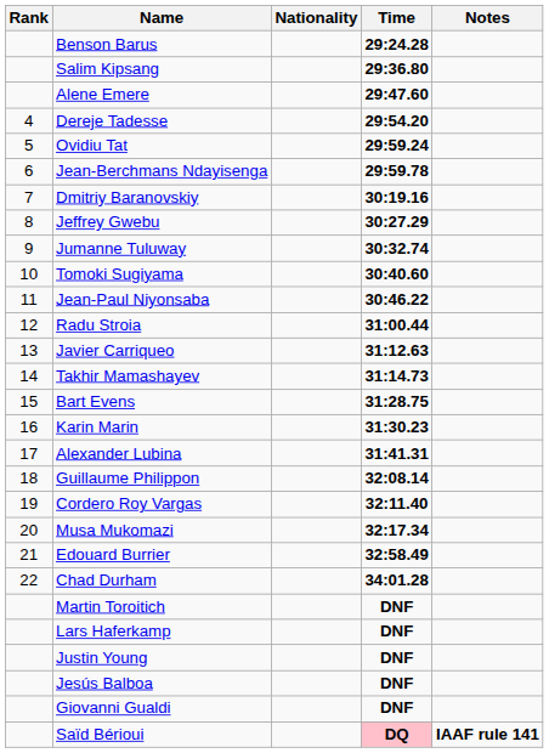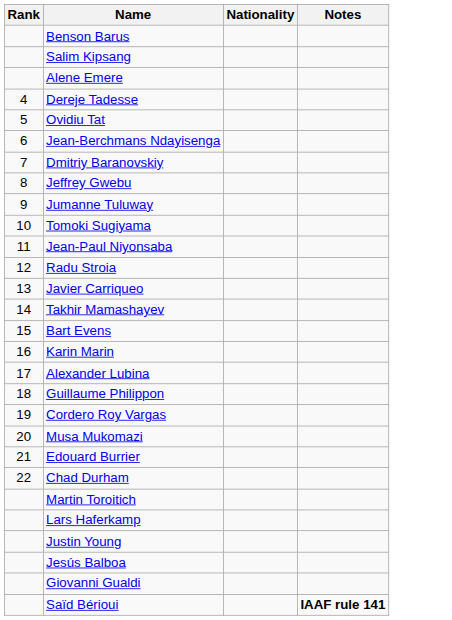- column: Time | 29:24.28 | 29:36.80 | 29:47.60 | 29:54.20 | 29:59.24 | 29:59.78 | 30:19.16 | 30:27.29 | 30:32.74 | 30:40.60 | 30:46.22 | 31:00.44 | 31:12.63 | 31:14.73 | 31:28.75 | 31:30.23 | 31:41.31 | 32:08.14 | 32:11.40 | 32:17.34 | 32:58.49 | 34:01.28 | DNF | DNF | DNF | DNF | DNF | DQ
